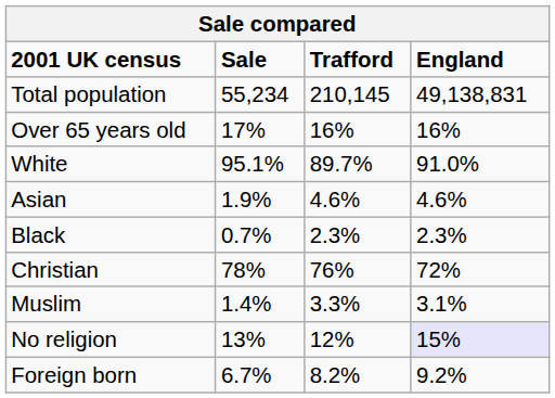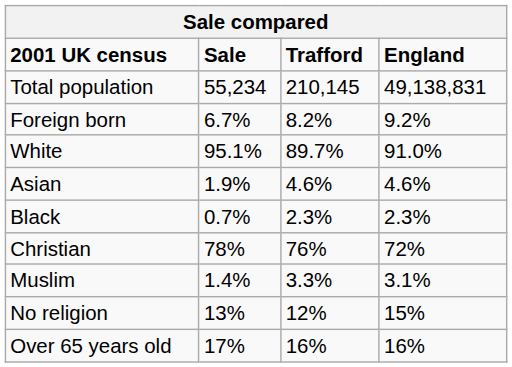rows swapped: Foreign born <-> Over 65 years old
No religion | England: lavender background -> no background
